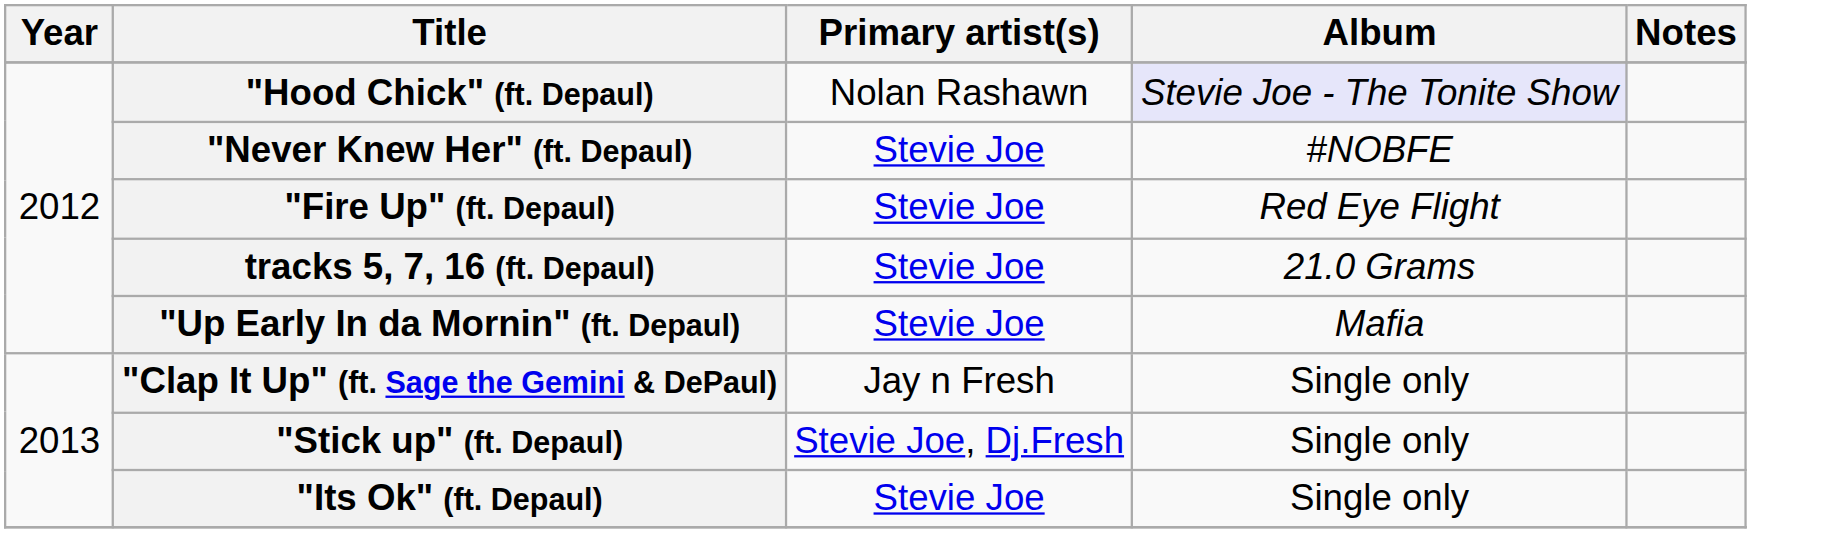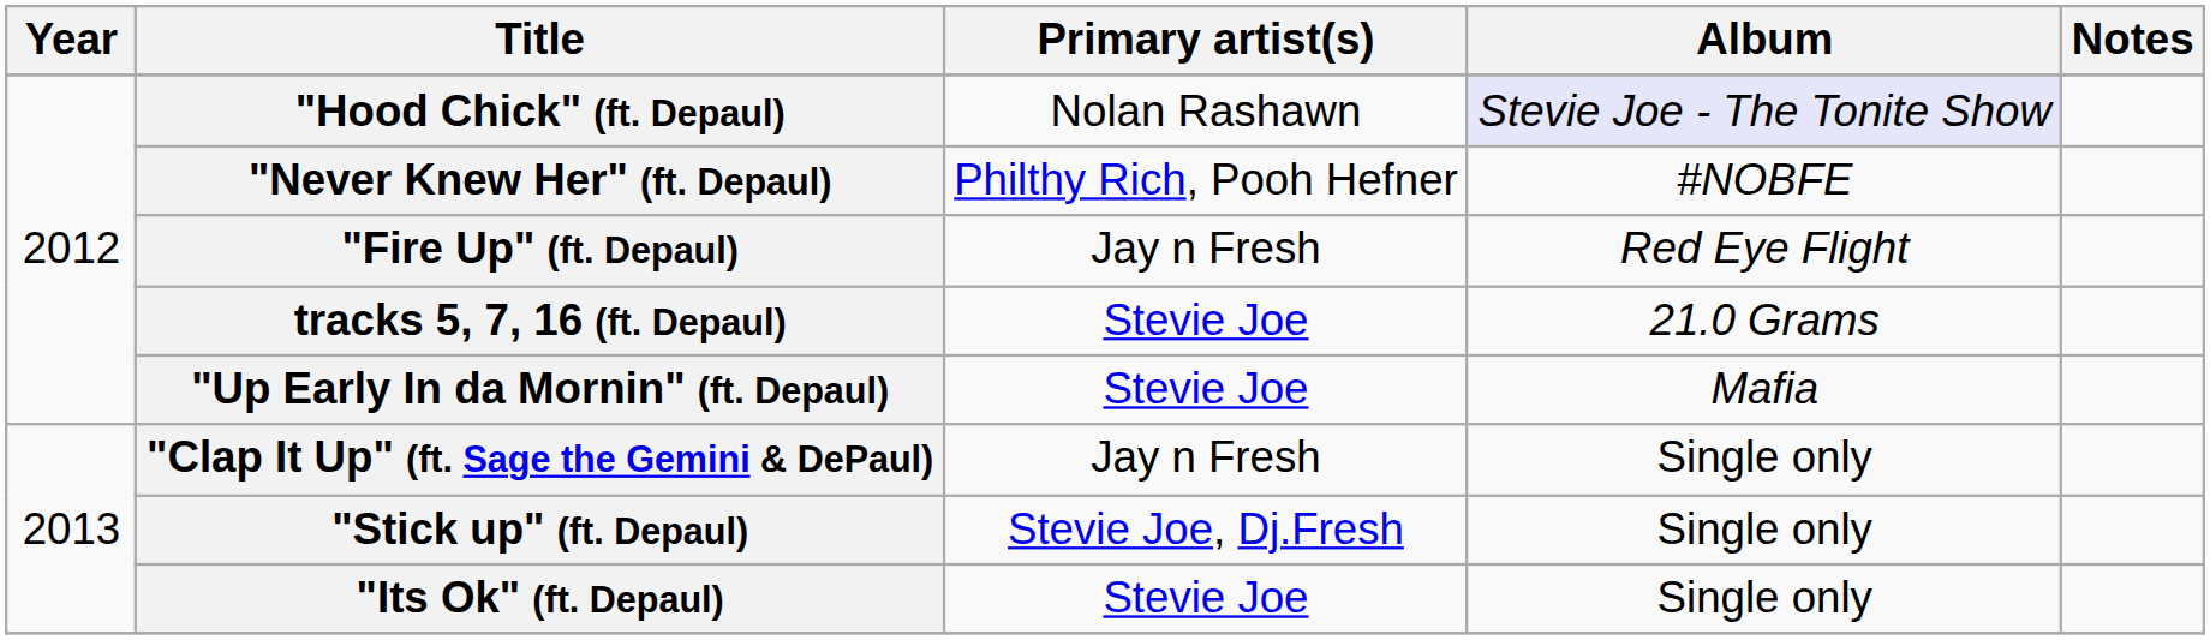"Never Knew Her" (ft. Depaul) | Primary artist(s): Stevie Joe -> Philthy Rich, Pooh Hefner
"Fire Up" (ft. Depaul) | Primary artist(s): Stevie Joe -> Jay n Fresh
